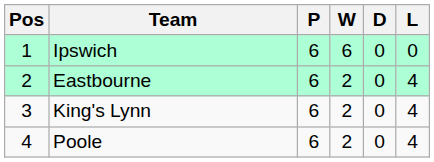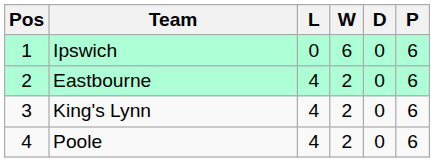columns swapped: P <-> L
